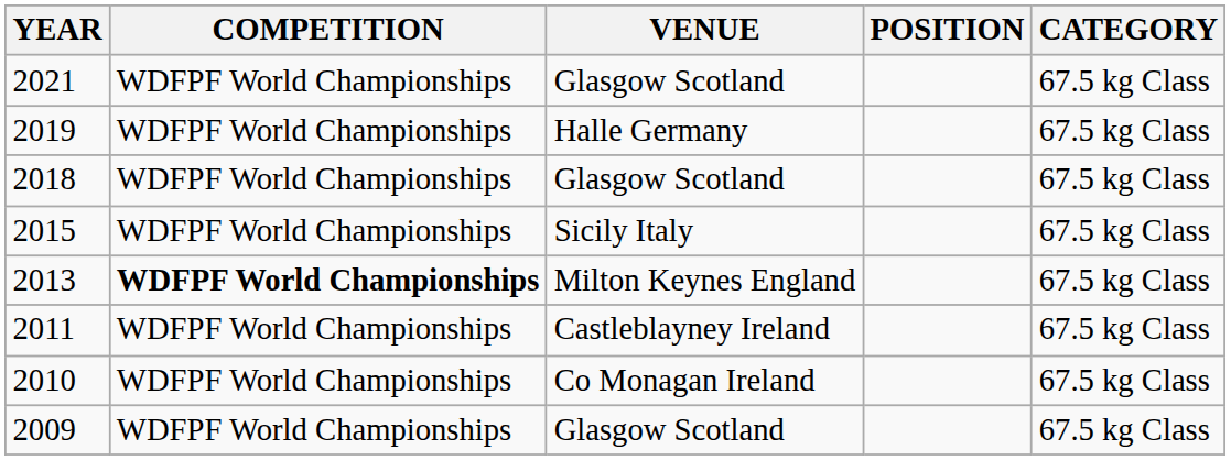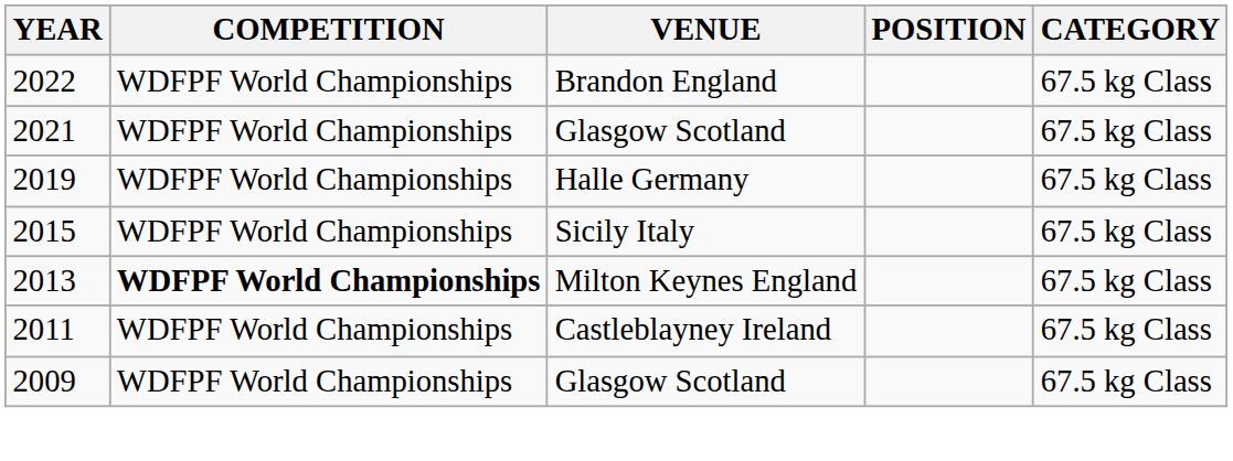+ row: 2022 | WDFPF World Championships | Brandon England | 67.5 kg Class
- row: 2018 | WDFPF World Championships | Glasgow Scotland | 67.5 kg Class
- row: 2010 | WDFPF World Championships | Co Monagan Ireland | 67.5 kg Class
